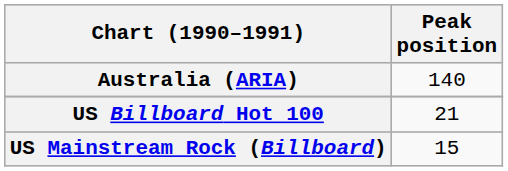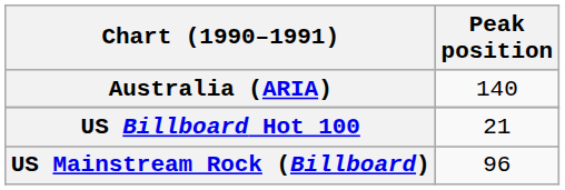US Mainstream Rock (Billboard) | Peak position: 15 -> 96
